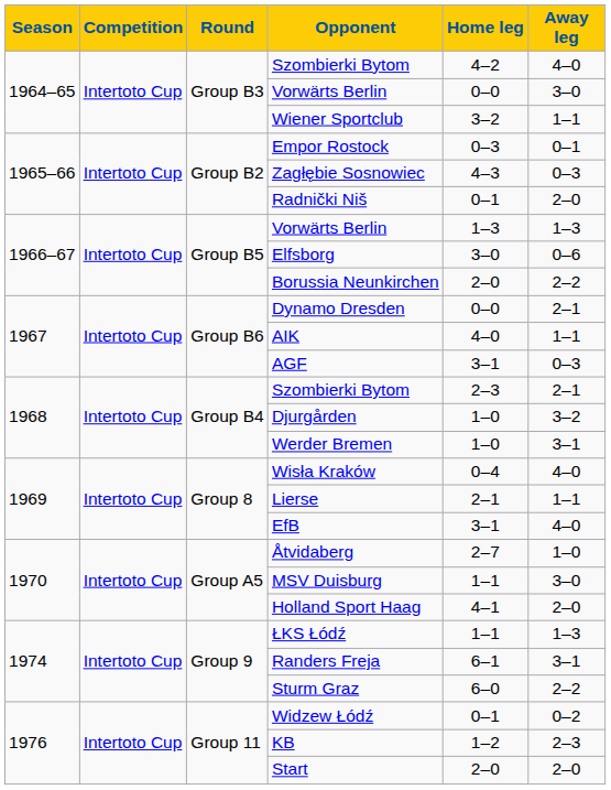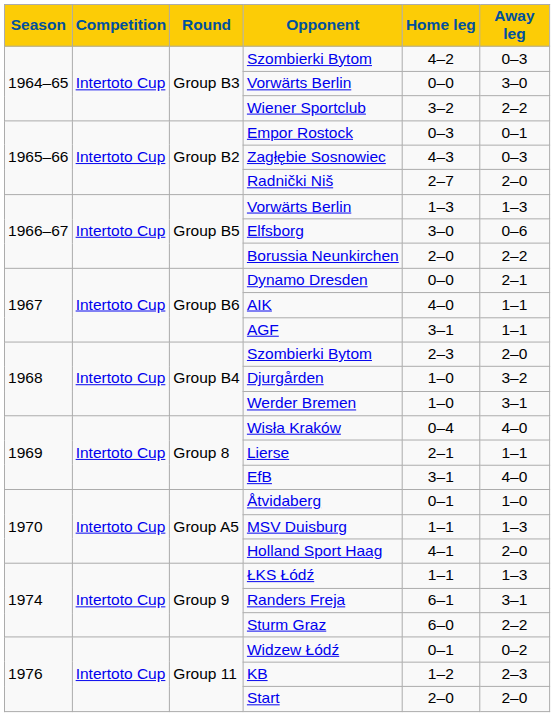1964–65 / Szombierki Bytom | Away leg: 4–0 -> 0–3
Wiener Sportclub | Away leg: 1–1 -> 2–2
Radnički Niš | Home leg: 0–1 -> 2–7
AGF | Away leg: 0–3 -> 1–1
1968 / Szombierki Bytom | Away leg: 2–1 -> 2–0
Åtvidaberg | Home leg: 2–7 -> 0–1
MSV Duisburg | Away leg: 3–0 -> 1–3
